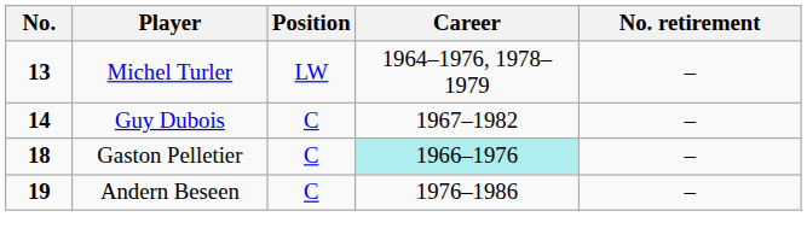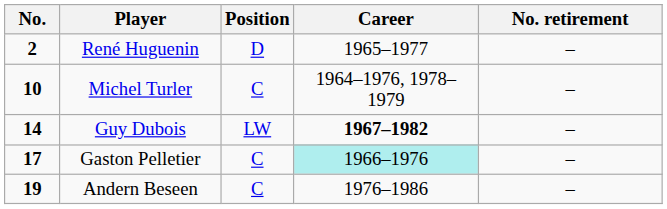+ row: 2 | René Huguenin | D | 1965–1977 | –
Michel Turler | No.: 13 -> 10
Michel Turler | Position: LW -> C
Guy Dubois | Position: C -> LW
Guy Dubois | Career: normal -> bold
Gaston Pelletier | No.: 18 -> 17
